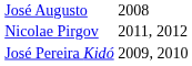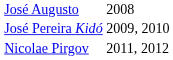rows swapped: José Pereira Kidó <-> Nicolae Pirgov
